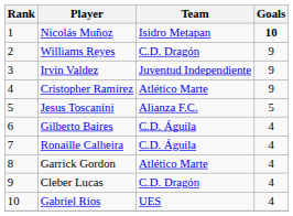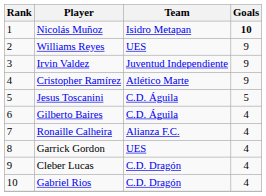Williams Reyes | Team: C.D. Dragón -> UES
Jesus Toscanini | Team: Alianza F.C. -> C.D. Águila
Ronaille Calheira | Team: C.D. Águila -> Alianza F.C.
Garrick Gordon | Team: Atlético Marte -> UES
Gabriel Rios | Team: UES -> C.D. Dragón
